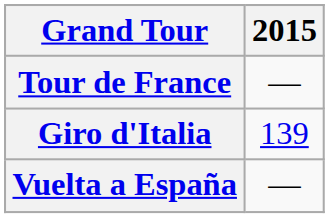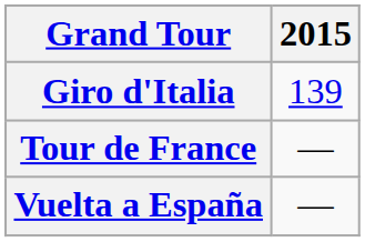rows swapped: Giro d'Italia <-> Tour de France
